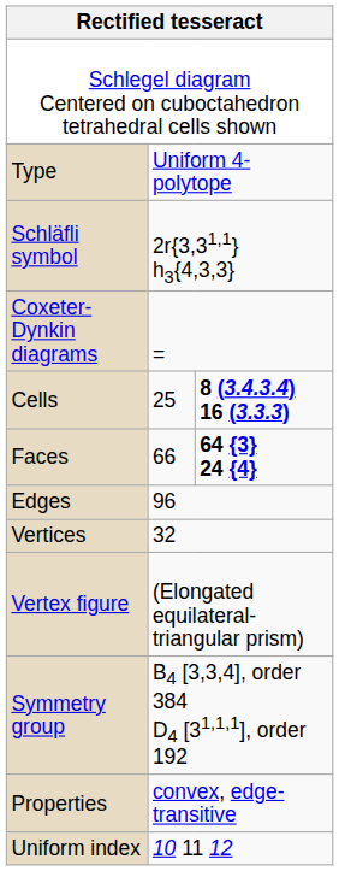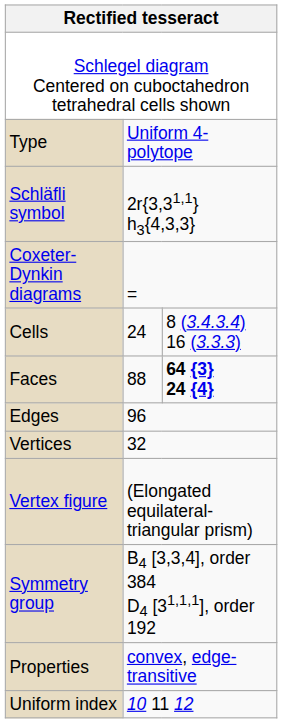Cells | column 2: 25 -> 24
Cells | column 3: bold -> normal
Faces | column 2: 66 -> 88
